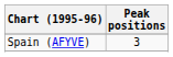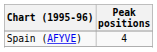Spain (AFYVE) | Peak positions: 3 -> 4
